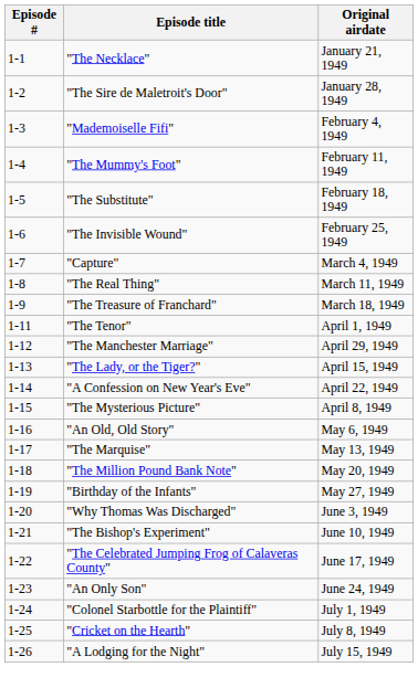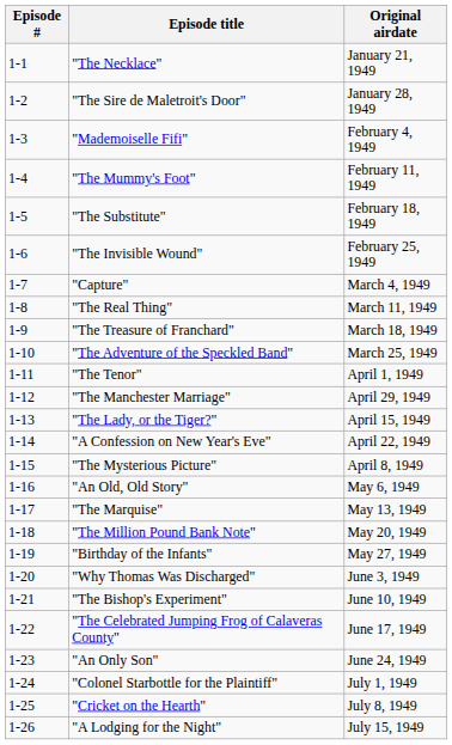+ row: 1-10 | "The Adventure of the Speckled Band" | March 25, 1949
